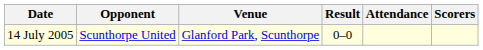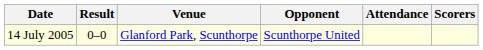columns swapped: Opponent <-> Result
